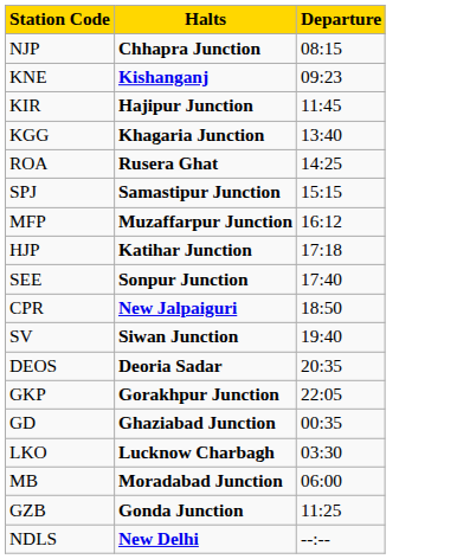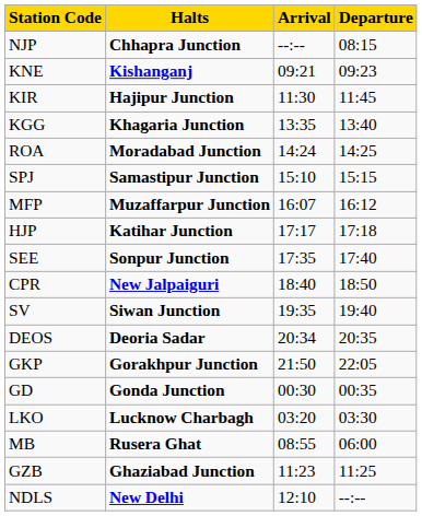+ column: Arrival | --:-- | 09:21 | 11:30 | 13:35 | 14:24 | 15:10 | 16:07 | 17:17 | 17:35 | 18:40 | 19:35 | 20:34 | 21:50 | 00:30 | 03:20 | 08:55 | 11:23 | 12:10
ROA | Halts: Rusera Ghat -> Moradabad Junction
GD | Halts: Ghaziabad Junction -> Gonda Junction
MB | Halts: Moradabad Junction -> Rusera Ghat
GZB | Halts: Gonda Junction -> Ghaziabad Junction
